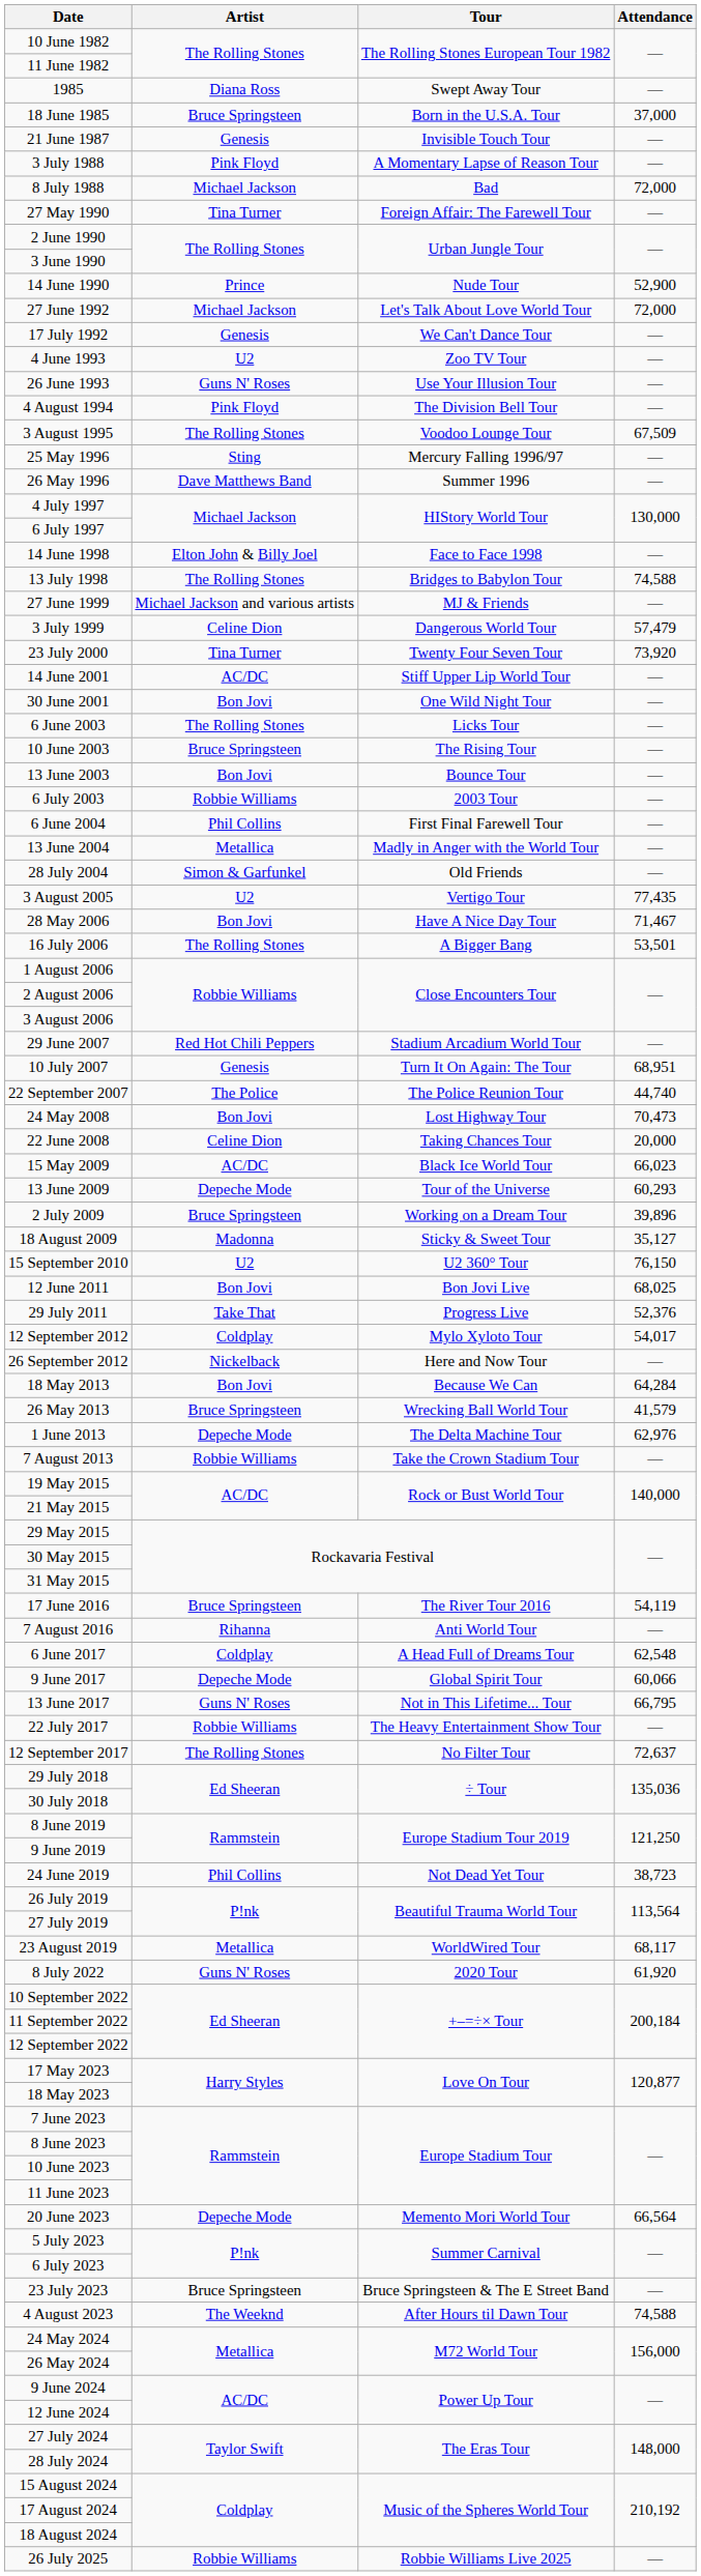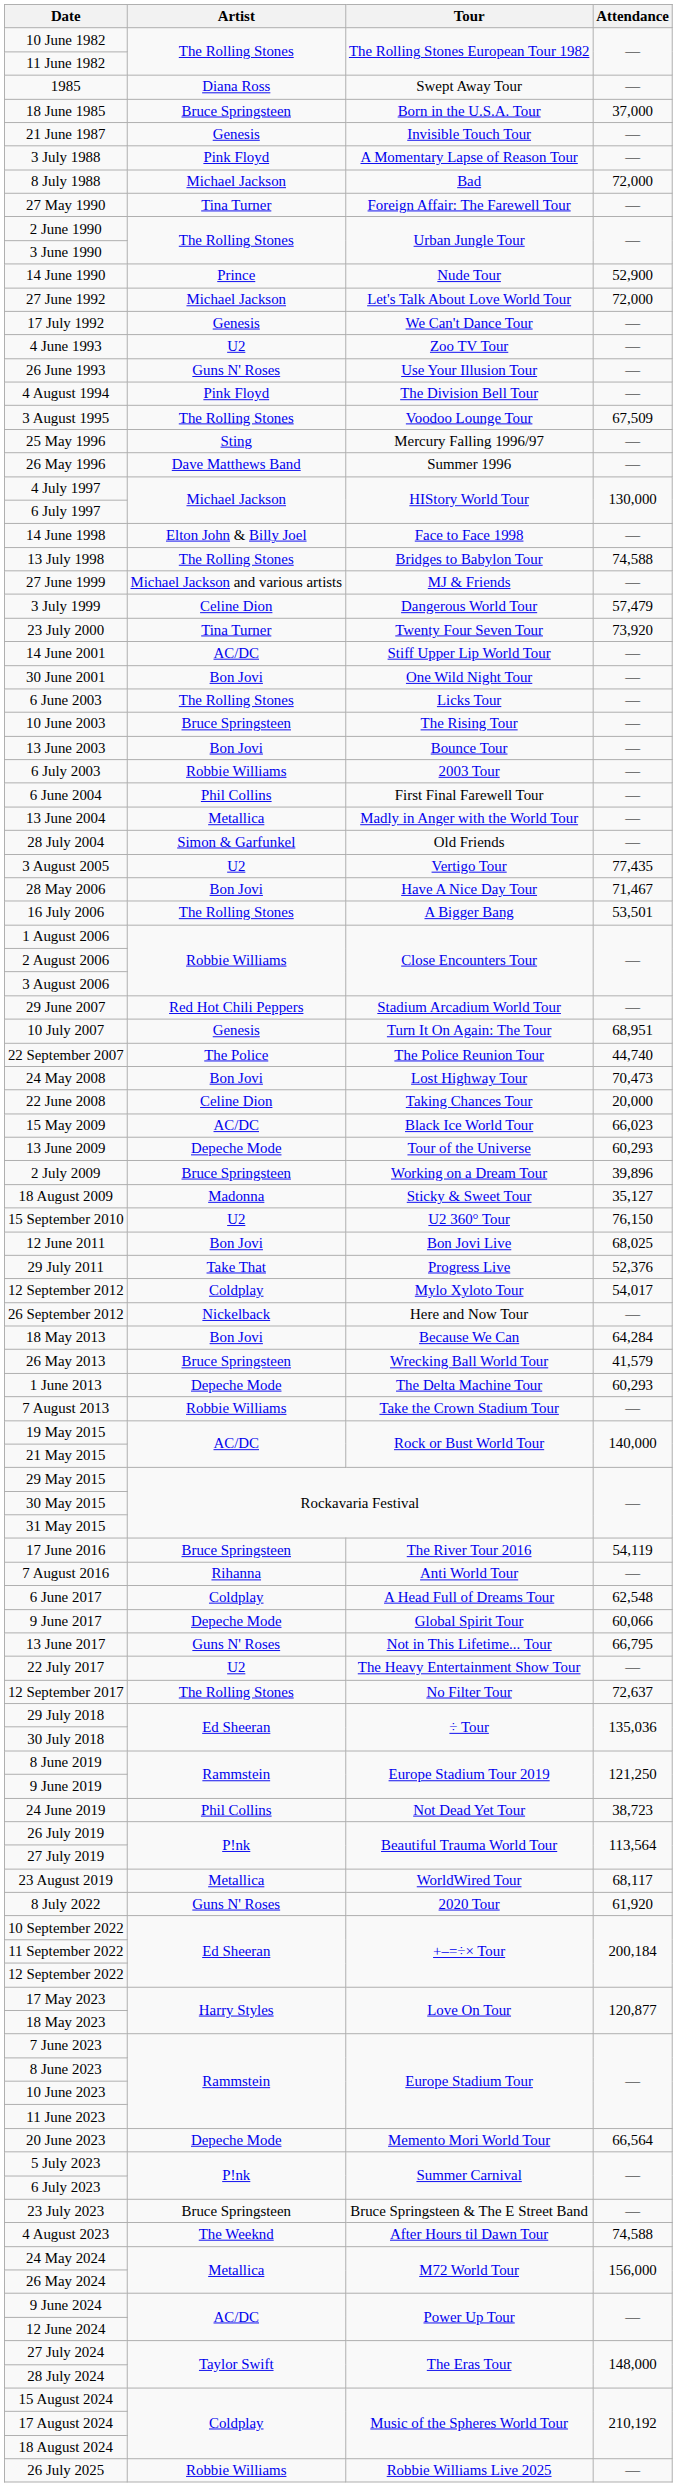1 June 2013 | Attendance: 62,976 -> 60,293
22 July 2017 | Artist: Robbie Williams -> U2
